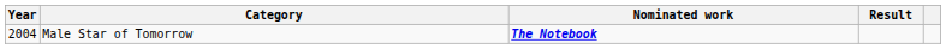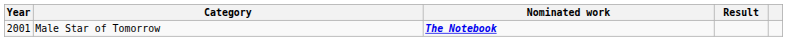Male Star of Tomorrow | Year: 2004 -> 2001
